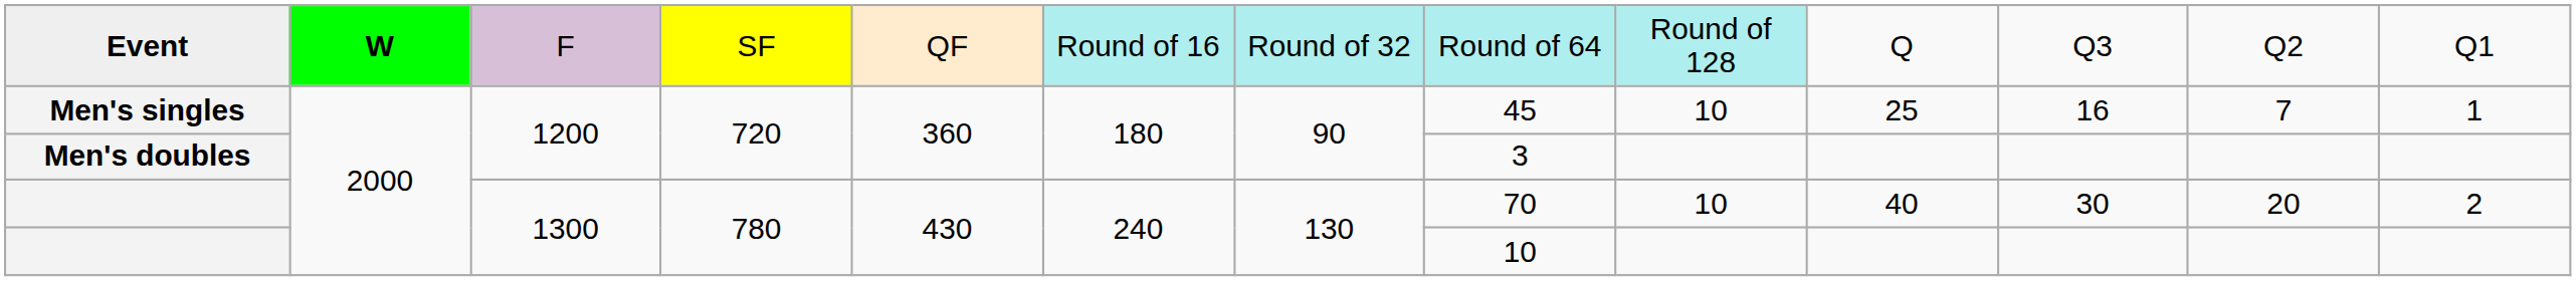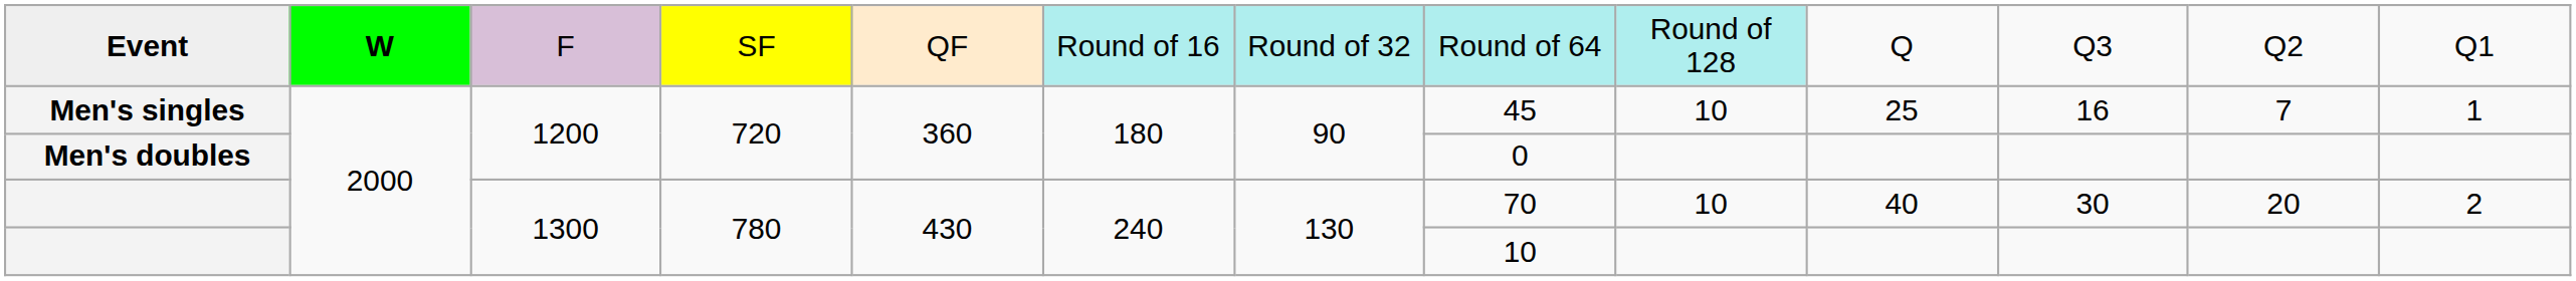Men's doubles | column 8: 3 -> 0
